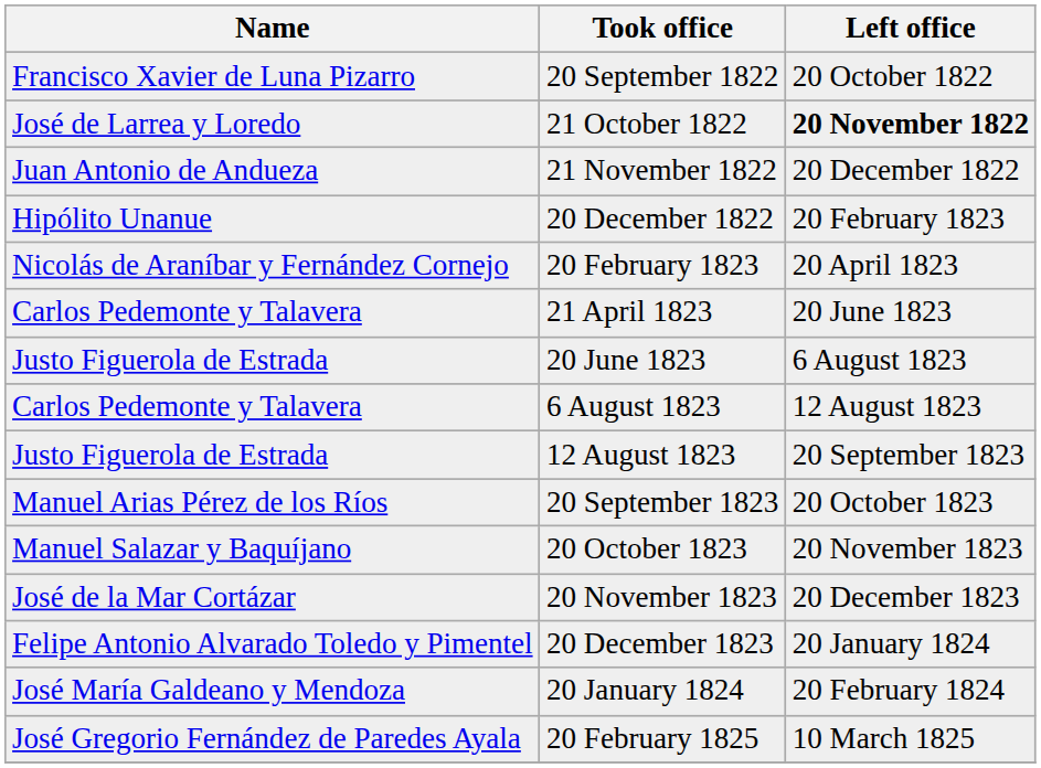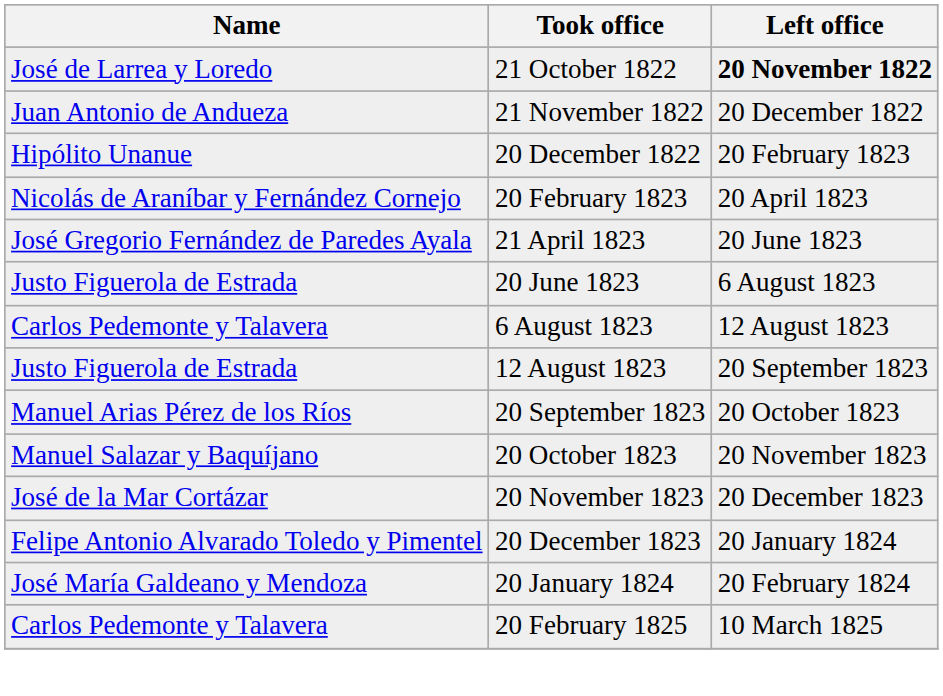- row: Francisco Xavier de Luna Pizarro | 20 September 1822 | 20 October 1822
21 April 1823 | Name: Carlos Pedemonte y Talavera -> José Gregorio Fernández de Paredes Ayala
20 February 1825 | Name: José Gregorio Fernández de Paredes Ayala -> Carlos Pedemonte y Talavera
